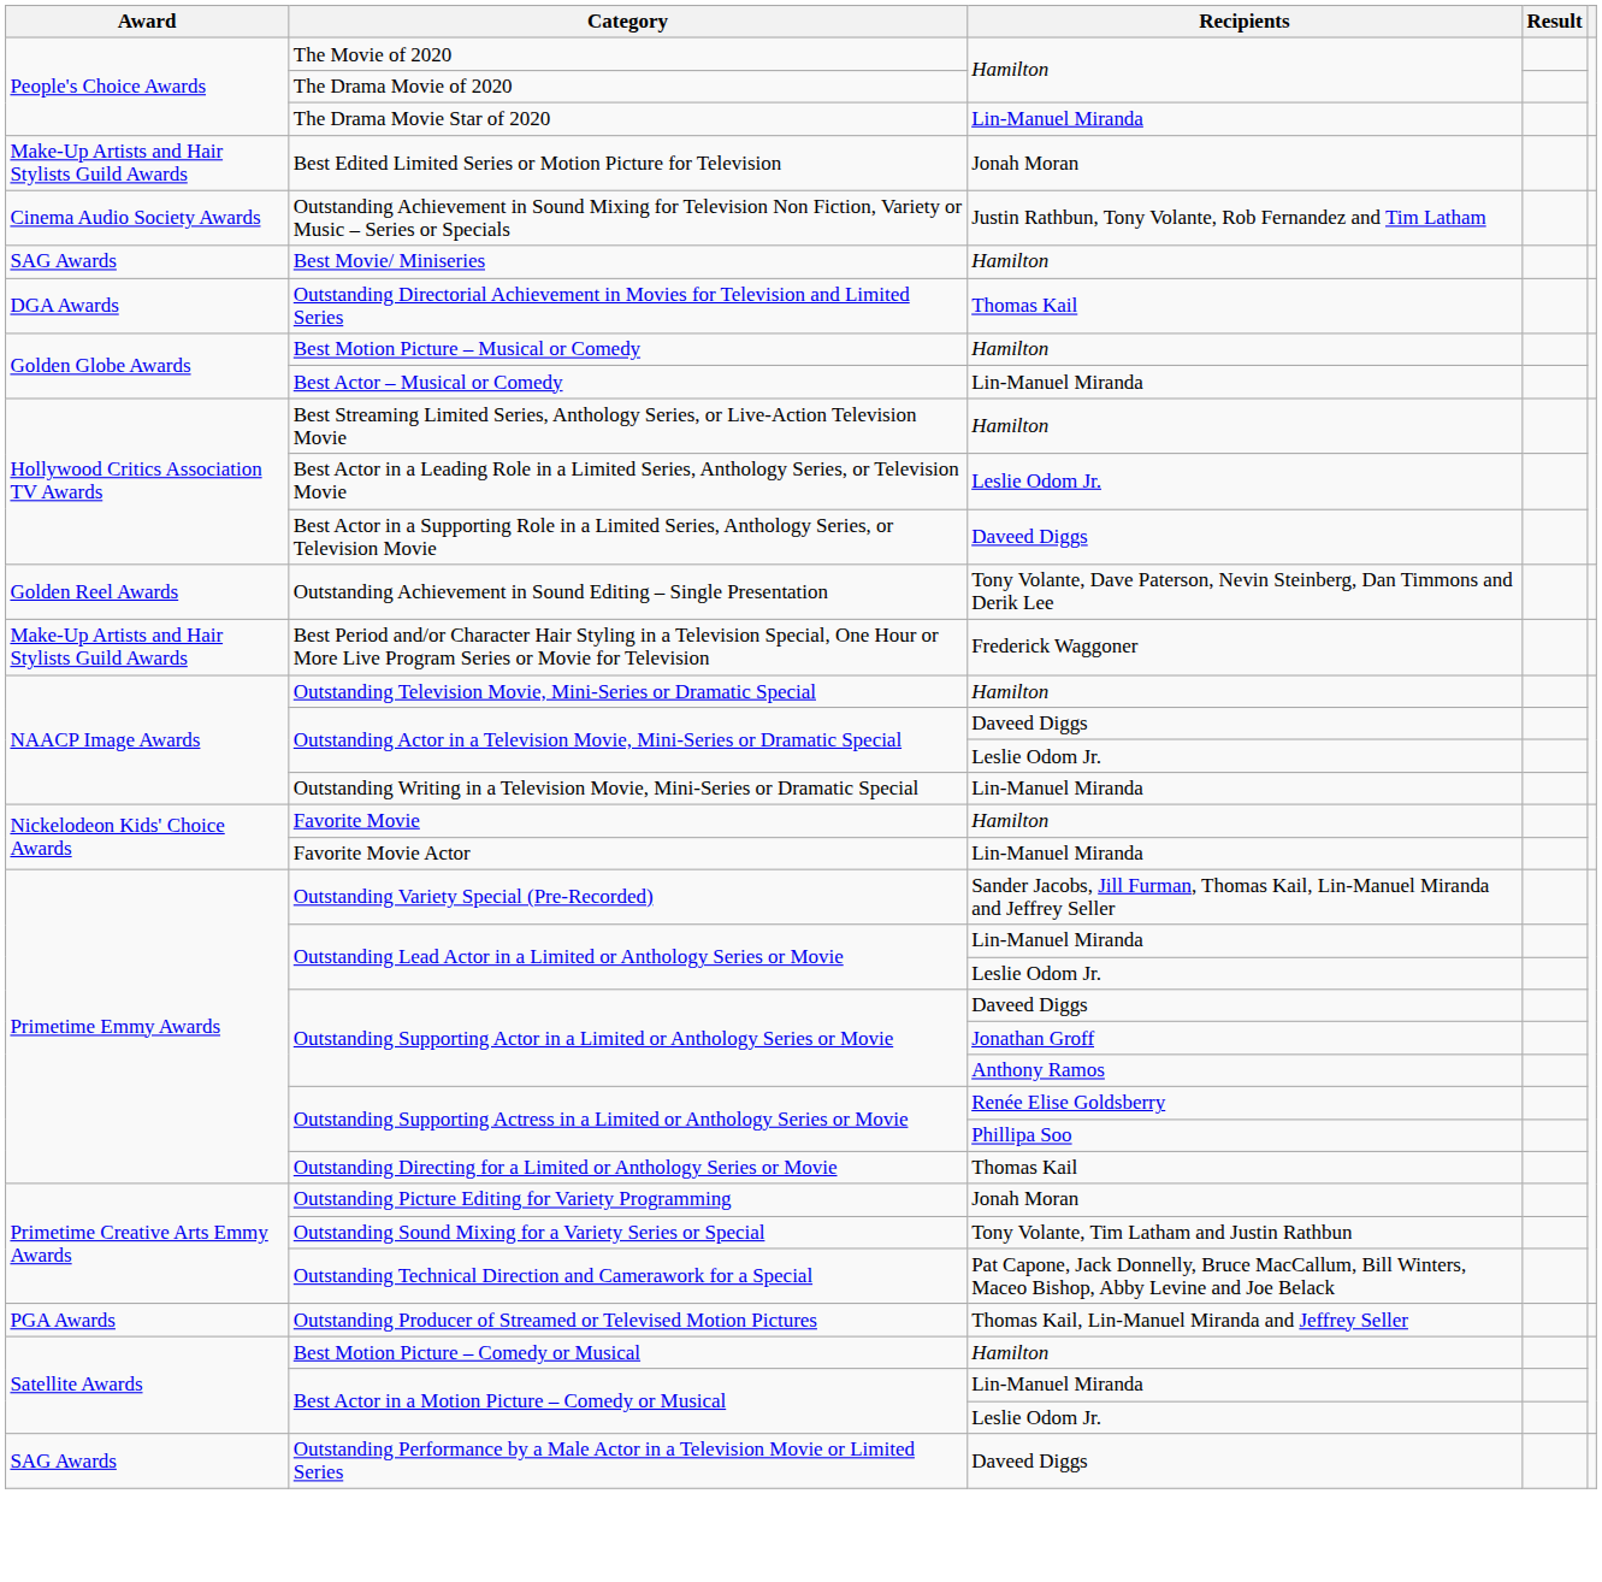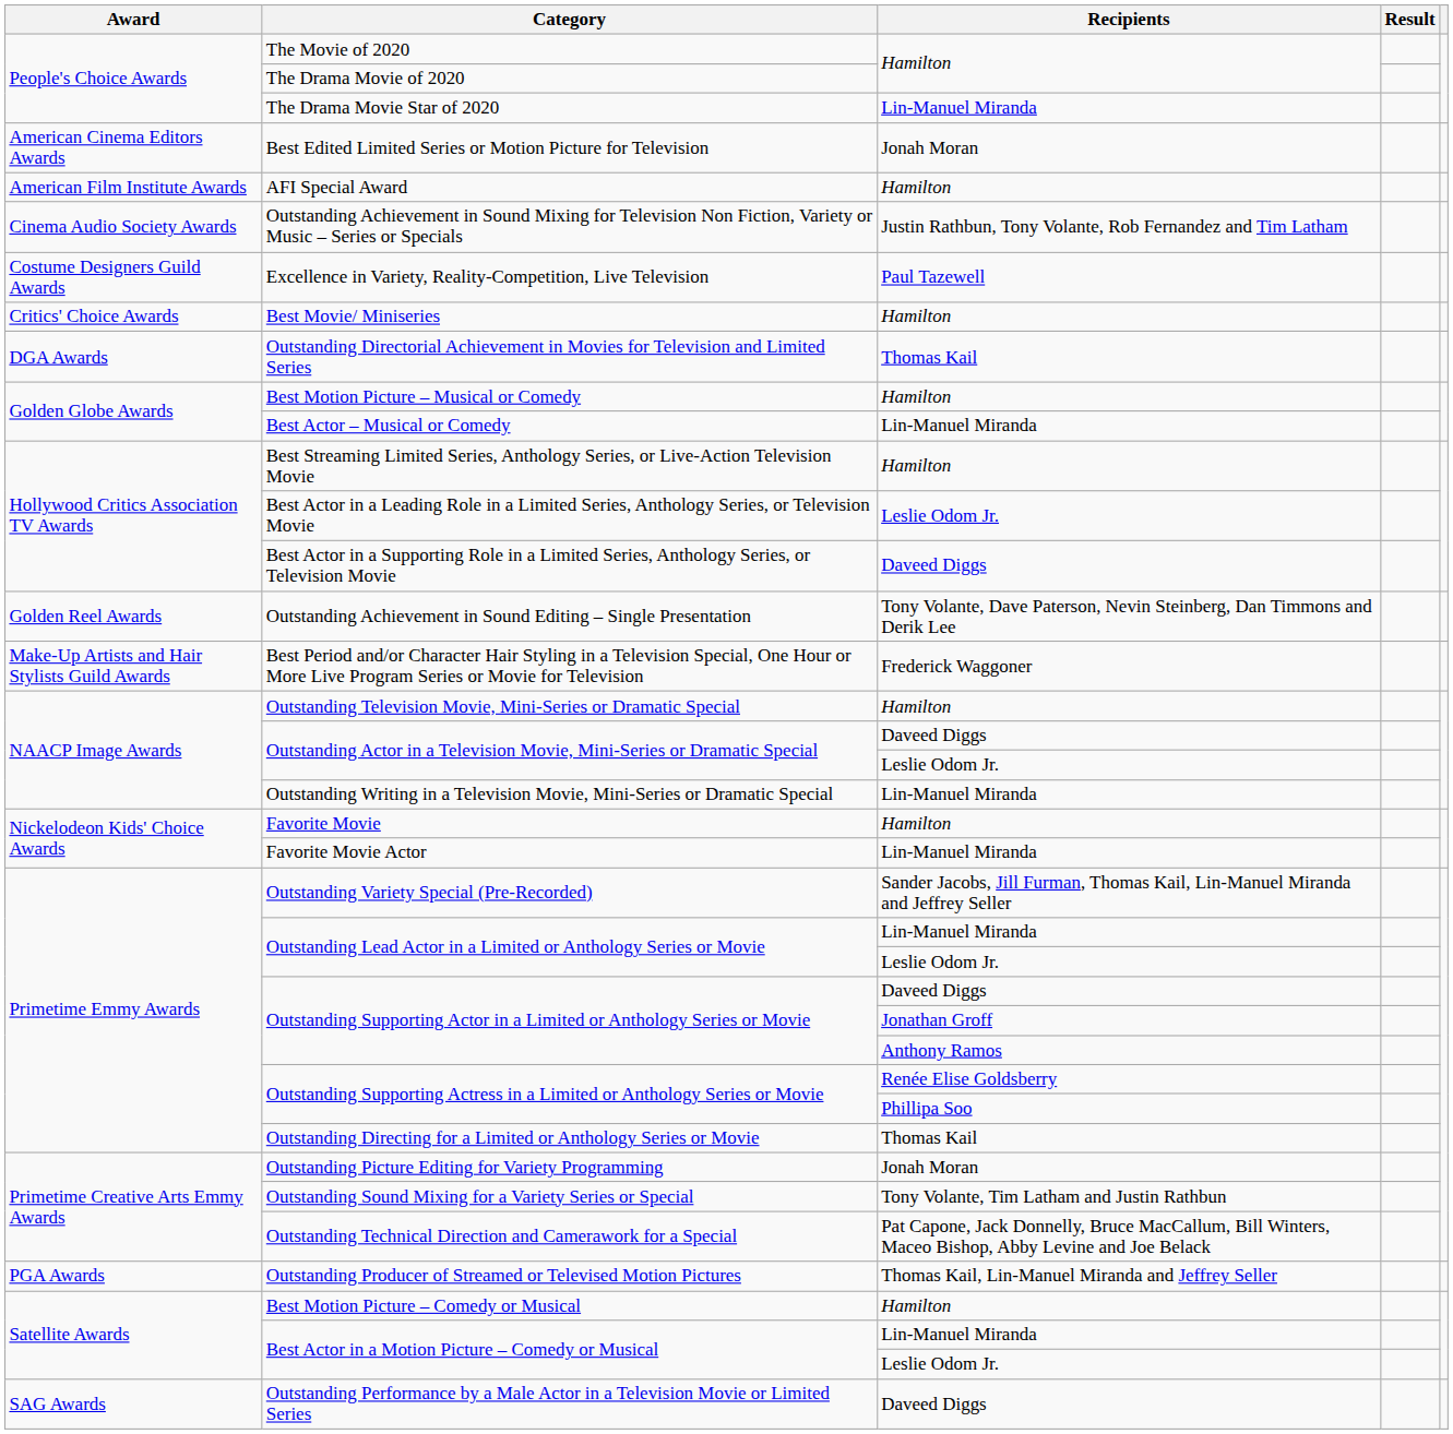Best Edited Limited Series or Motion Picture for Television | Award: Make-Up Artists and Hair Stylists Guild Awards -> American Cinema Editors Awards
+ row: American Film Institute Awards | AFI Special Award | Hamilton
+ row: Costume Designers Guild Awards | Excellence in Variety, Reality-Competition, Live Television | Paul Tazewell
Best Movie/ Miniseries | Award: SAG Awards -> Critics' Choice Awards
